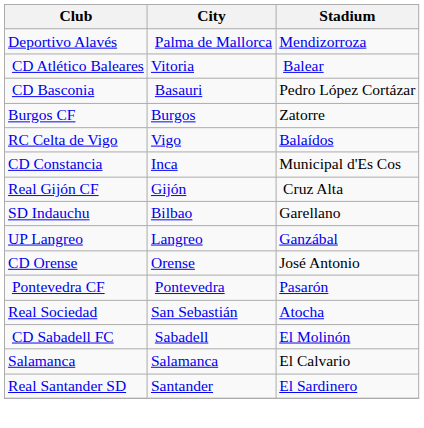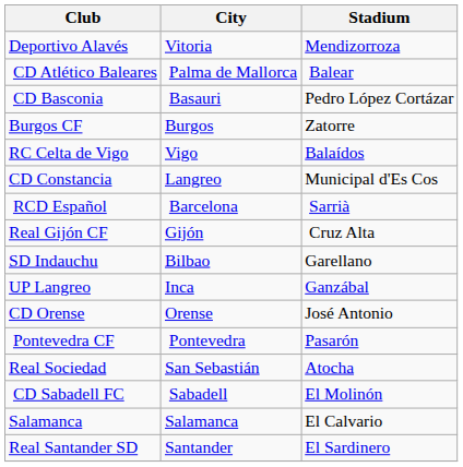Deportivo Alavés | City: Palma de Mallorca -> Vitoria
CD Atlético Baleares | City: Vitoria -> Palma de Mallorca
CD Constancia | City: Inca -> Langreo
+ row: RCD Español | Barcelona | Sarrià
UP Langreo | City: Langreo -> Inca
